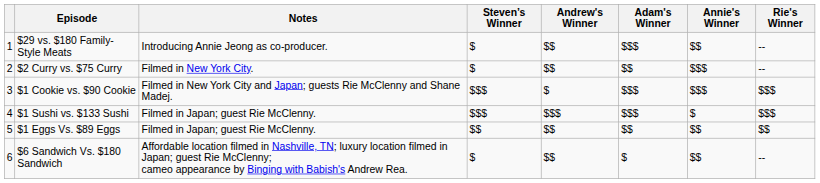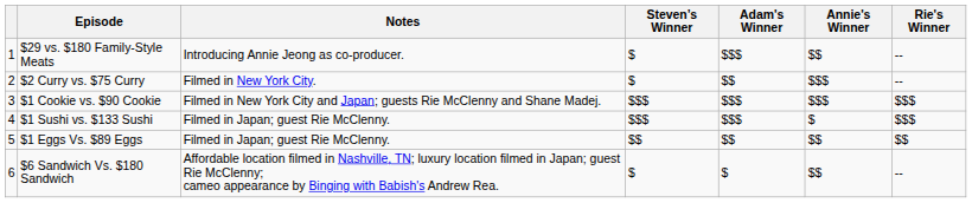- column: Andrew's Winner | $$ | $$ | $ | $$$ | $$ | $$
